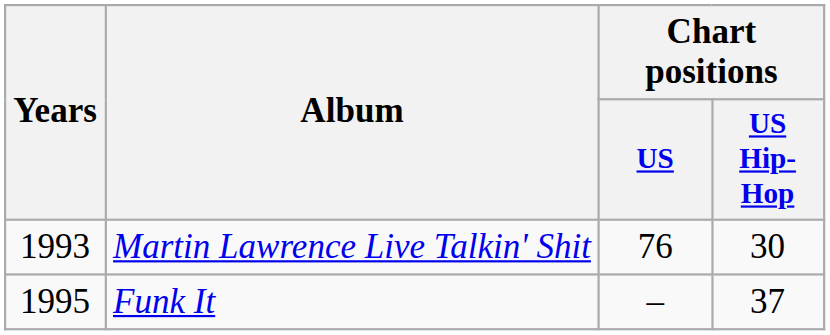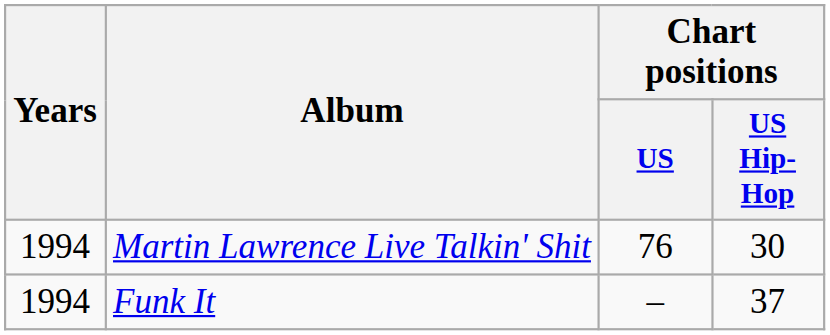Martin Lawrence Live Talkin' Shit | Years: 1993 -> 1994
Funk It | Years: 1995 -> 1994
